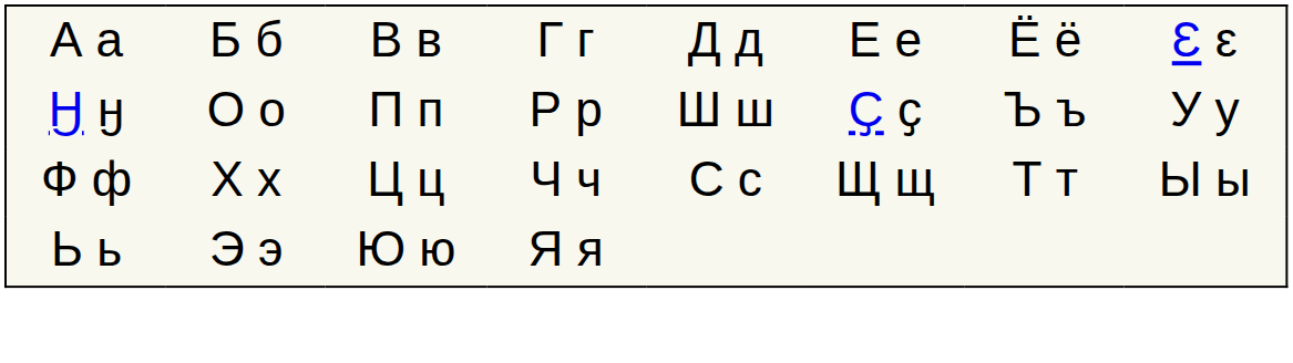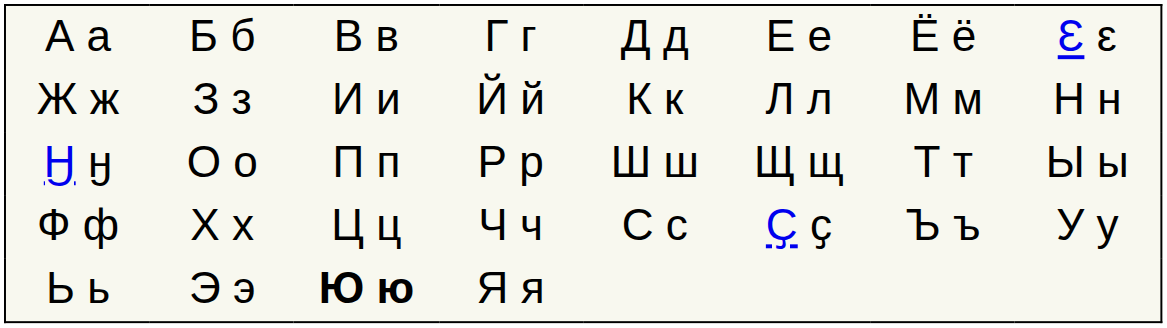+ row: Ж ж | З з | И и | Й й | К к | Л л | М м | Н н
Ӈ ӈ | column 6: Ҫ ҫ -> Щ щ
Ӈ ӈ | column 7: Ъ ъ -> Т т
Ӈ ӈ | column 8: У у -> Ы ы
Ф ф | column 6: Щ щ -> Ҫ ҫ
Ф ф | column 7: Т т -> Ъ ъ
Ф ф | column 8: Ы ы -> У у
Ь ь | column 3: normal -> bold
